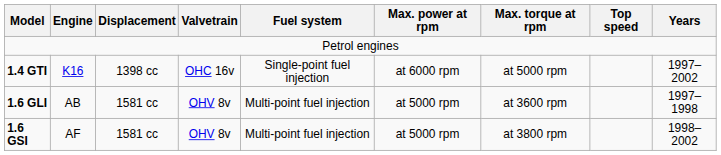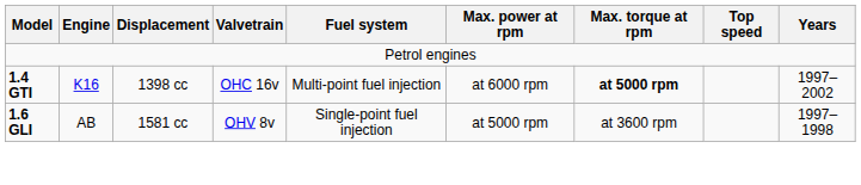1.4 GTI | Fuel system: Single-point fuel injection -> Multi-point fuel injection
1.4 GTI | Max. torque at rpm: normal -> bold
1.6 GLI | Fuel system: Multi-point fuel injection -> Single-point fuel injection
- row: 1.6 GSI | AF | 1581 cc | OHV 8v | Multi-point fuel injection | at 5000 rpm | at 3800 rpm | 1998–2002
